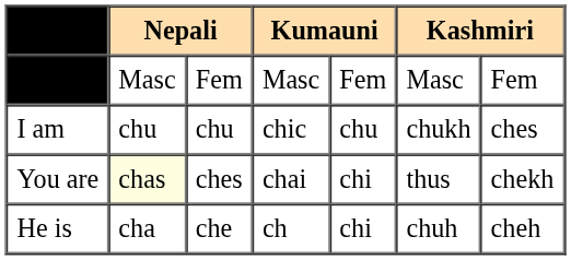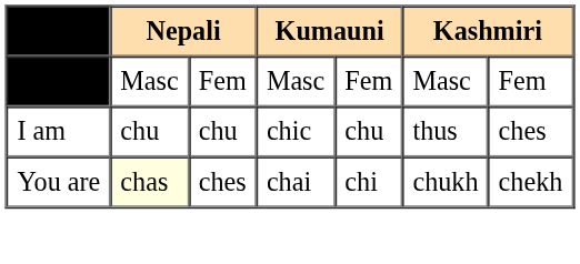I am | column 6: chukh -> thus
You are | column 6: thus -> chukh
- row: He is | cha | che | ch | chi | chuh | cheh
